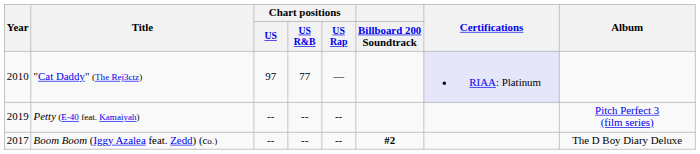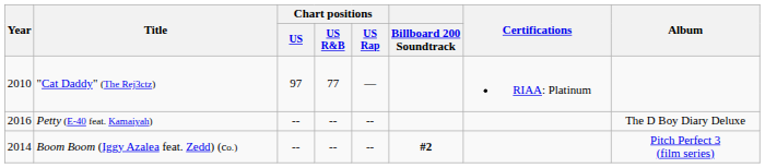"Cat Daddy" (The Rej3ctz) | Certifications: lavender background -> no background
Petty (E-40 feat. Kamaiyah) | Year: 2019 -> 2016
Petty (E-40 feat. Kamaiyah) | Album: Pitch Perfect 3 (film series) -> The D Boy Diary Deluxe
Boom Boom (Iggy Azalea feat. Zedd) (co.) | Year: 2017 -> 2014
Boom Boom (Iggy Azalea feat. Zedd) (co.) | Album: The D Boy Diary Deluxe -> Pitch Perfect 3 (film series)
